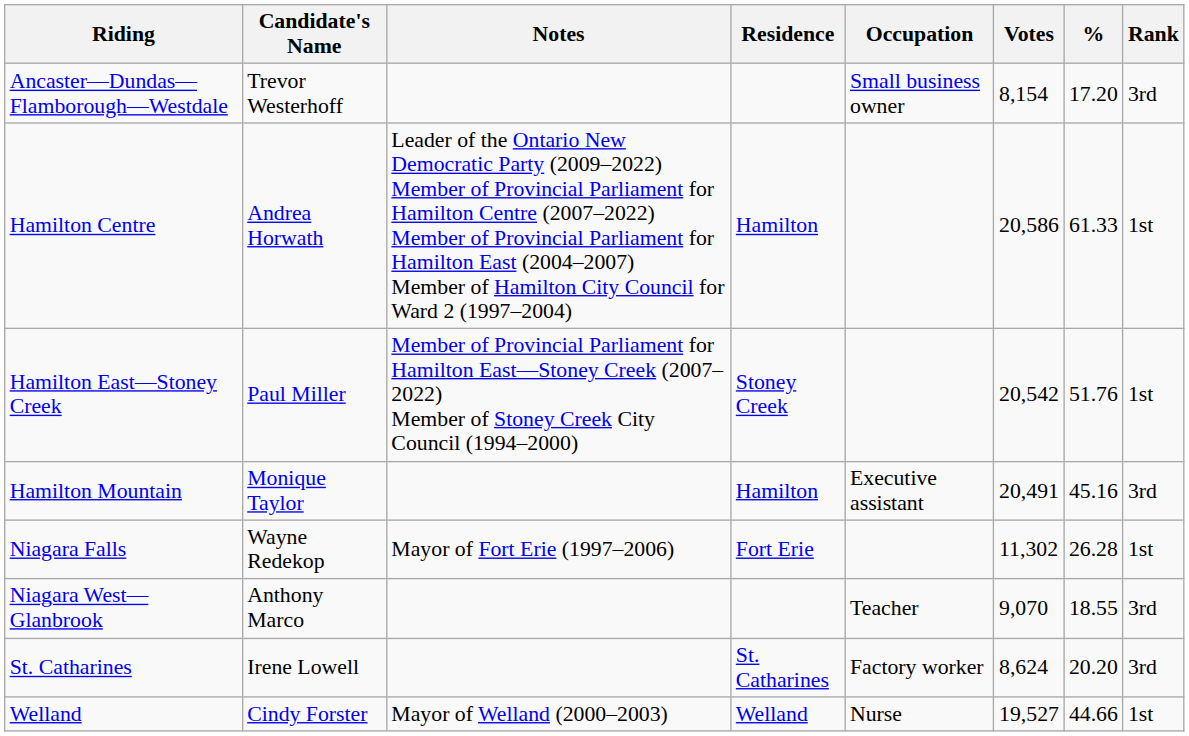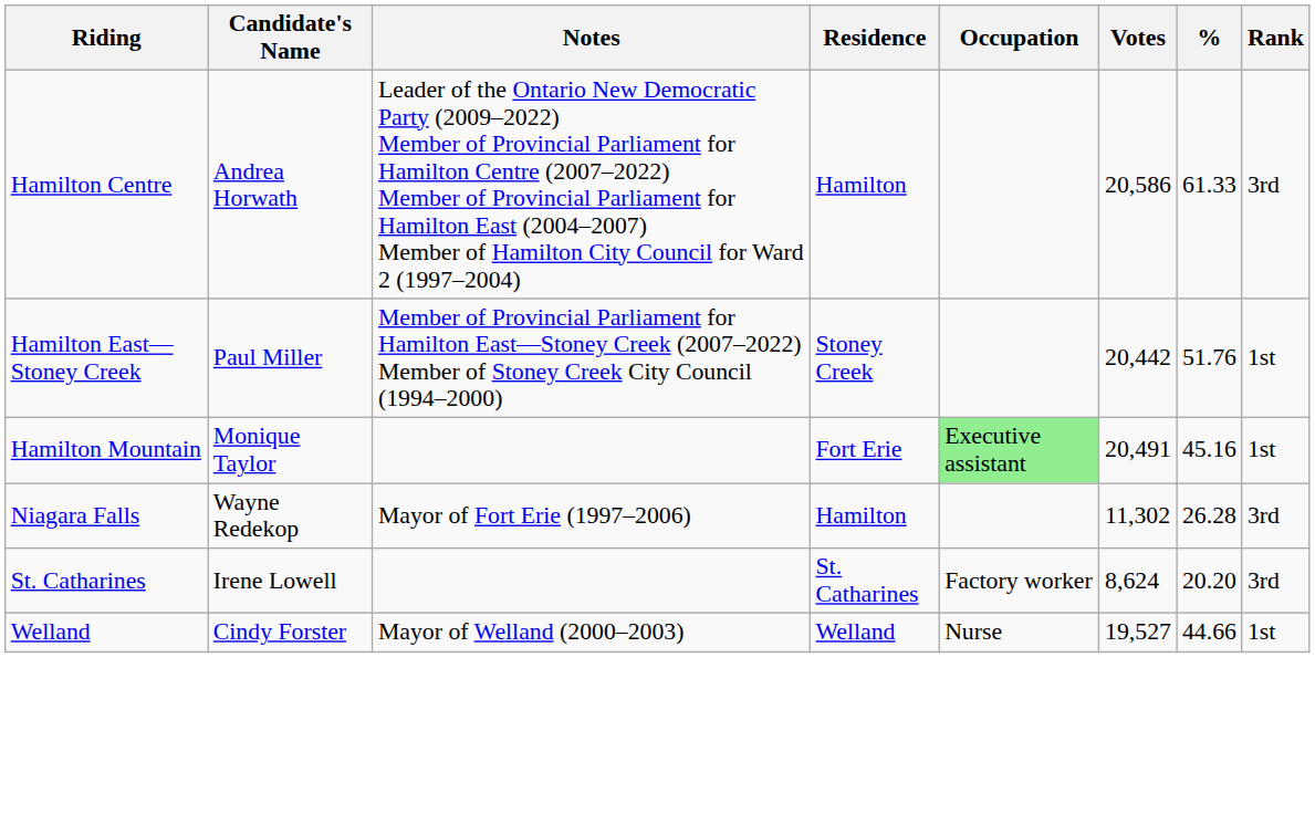- row: Ancaster—Dundas—Flamborough—Westdale | Trevor Westerhoff | Small business owner | 8,154 | 17.20 | 3rd
Hamilton Centre | Rank: 1st -> 3rd
Hamilton East—Stoney Creek | Votes: 20,542 -> 20,442
Hamilton Mountain | Residence: Hamilton -> Fort Erie
Hamilton Mountain | Occupation: no background -> lightgreen background
Hamilton Mountain | Rank: 3rd -> 1st
Niagara Falls | Residence: Fort Erie -> Hamilton
Niagara Falls | Rank: 1st -> 3rd
- row: Niagara West—Glanbrook | Anthony Marco | Teacher | 9,070 | 18.55 | 3rd
